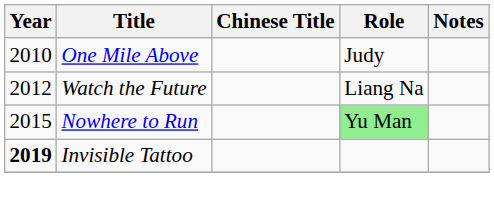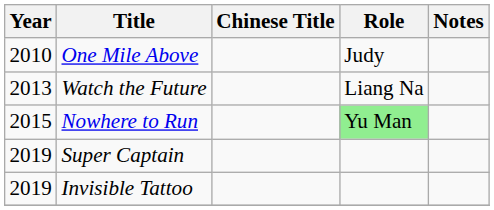Watch the Future | Year: 2012 -> 2013
+ row: 2019 | Super Captain
Invisible Tattoo | Year: bold -> normal
